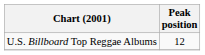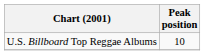U.S. Billboard Top Reggae Albums | Peak position: 12 -> 10
